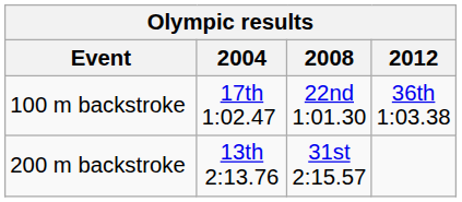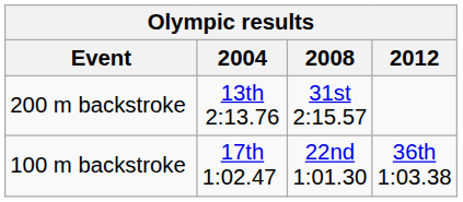rows swapped: 100 m backstroke <-> 200 m backstroke
